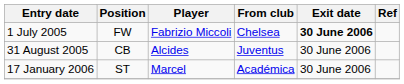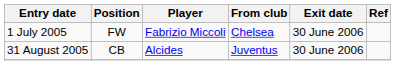1 July 2005 | Exit date: bold -> normal
- row: 17 January 2006 | ST | Marcel | Académica | 30 June 2006
